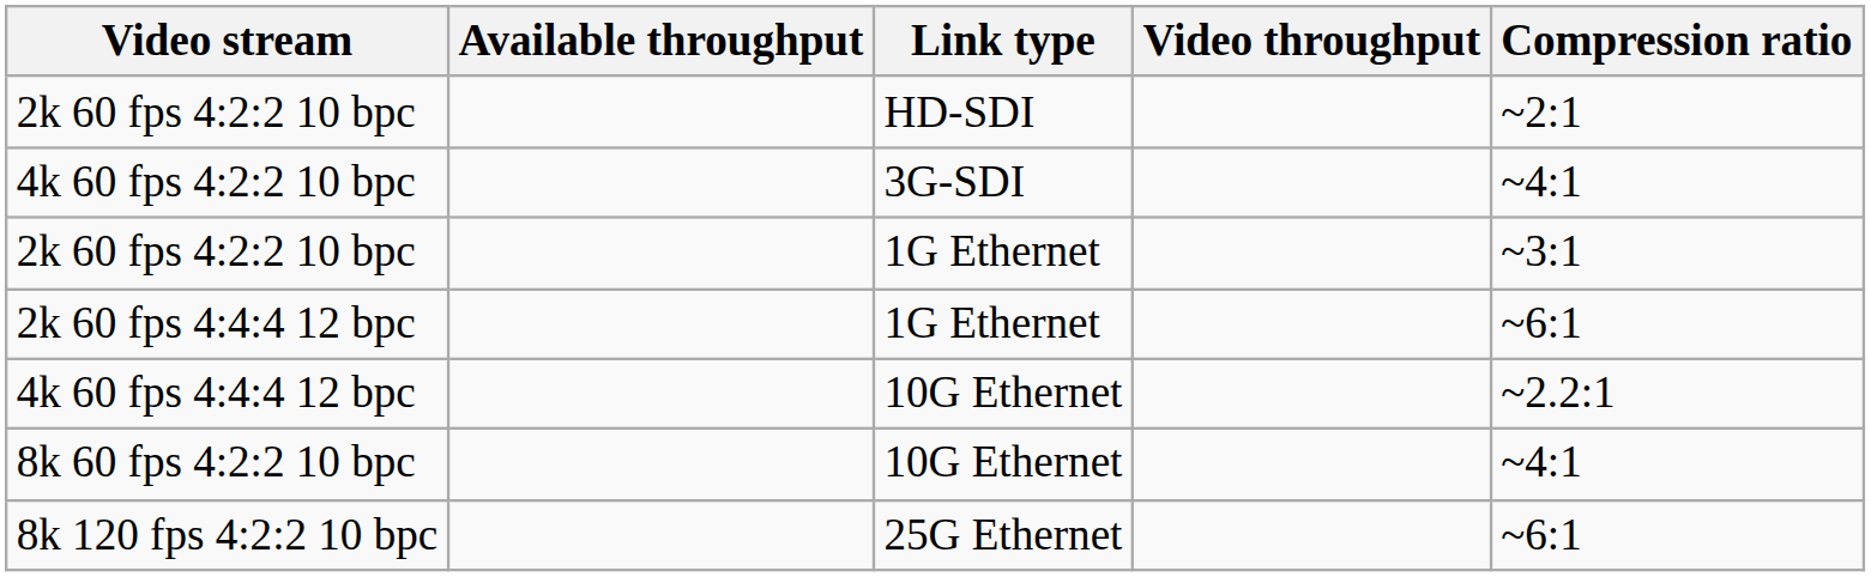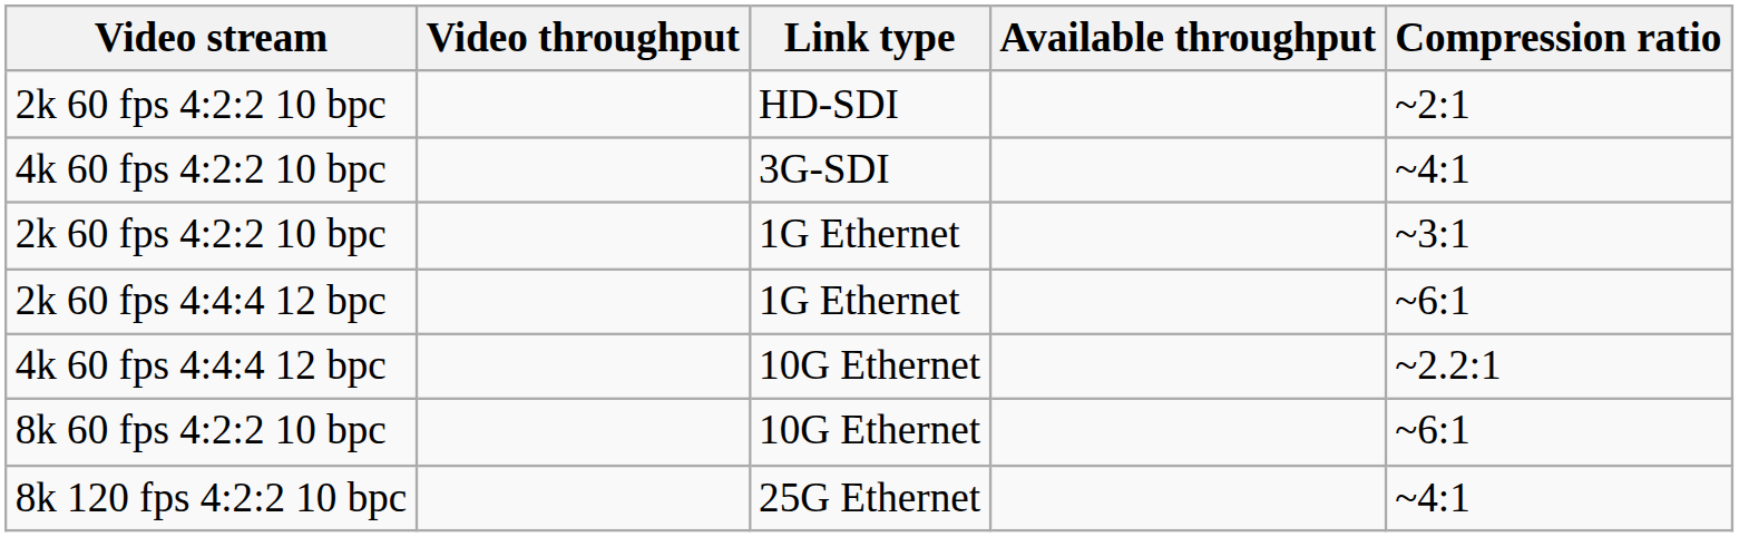columns swapped: Video throughput <-> Available throughput
8k 60 fps 4:2:2 10 bpc | Compression ratio: ~4:1 -> ~6:1
8k 120 fps 4:2:2 10 bpc | Compression ratio: ~6:1 -> ~4:1
